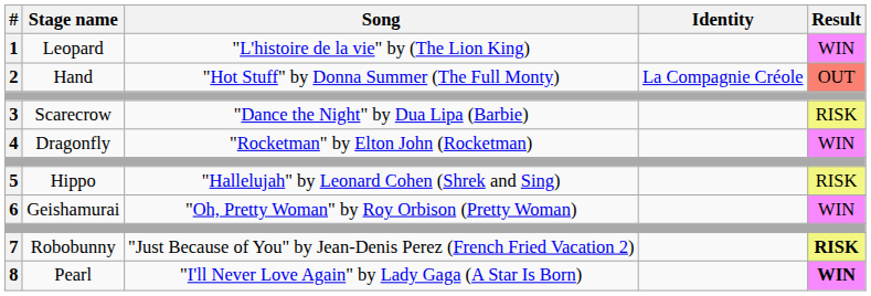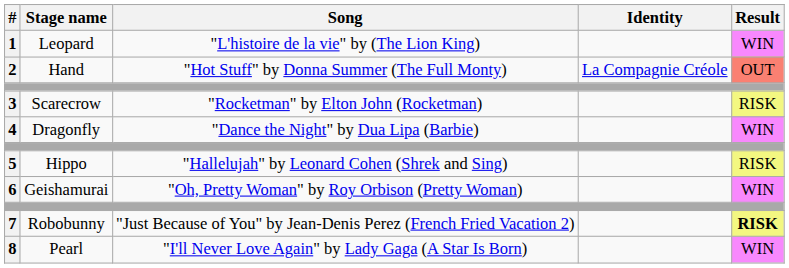3 | Song: "Dance the Night" by Dua Lipa (Barbie) -> "Rocketman" by Elton John (Rocketman)
4 | Song: "Rocketman" by Elton John (Rocketman) -> "Dance the Night" by Dua Lipa (Barbie)
8 | Result: bold -> normal
